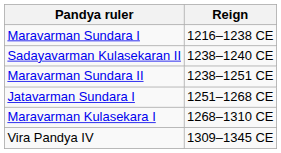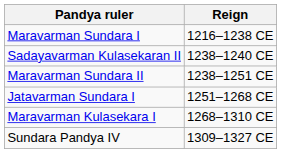+ row: Sundara Pandya IV | 1309–1327 CE
- row: Vira Pandya IV | 1309–1345 CE
